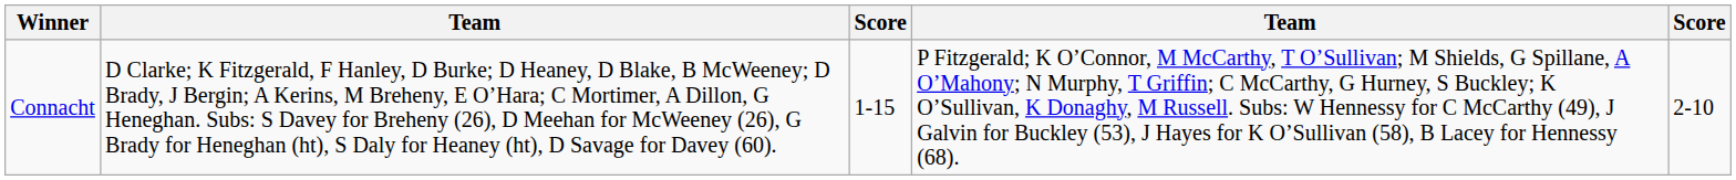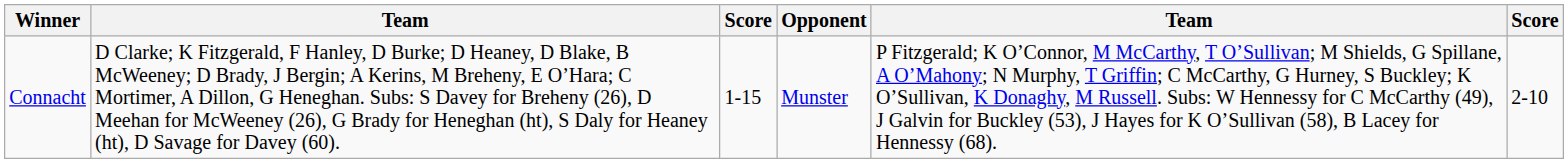+ column: Opponent | Munster
